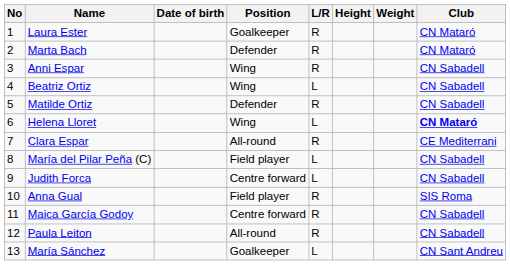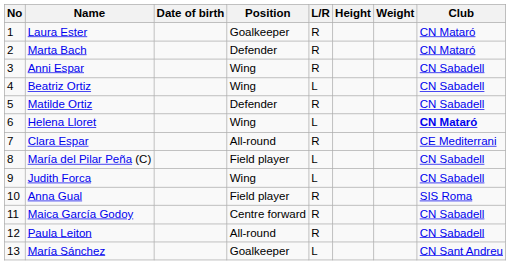Judith Forca | Position: Centre forward -> Wing
